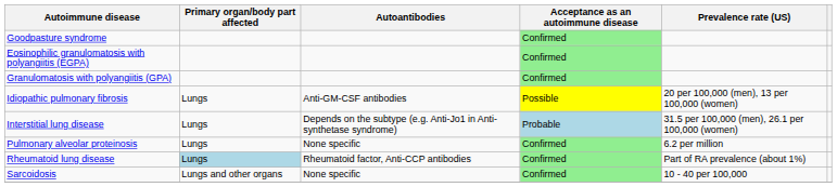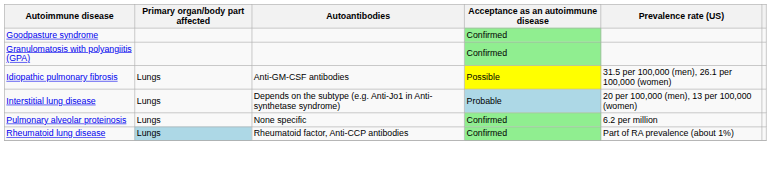- row: Eosinophilic granulomatosis with polyangiitis (EGPA) | Confirmed
Idiopathic pulmonary fibrosis | Prevalence rate (US): 20 per 100,000 (men), 13 per 100,000 (women) -> 31.5 per 100,000 (men), 26.1 per 100,000 (women)
Interstitial lung disease | Prevalence rate (US): 31.5 per 100,000 (men), 26.1 per 100,000 (women) -> 20 per 100,000 (men), 13 per 100,000 (women)
- row: Sarcoidosis | Lungs and other organs | None specific | Confirmed | 10 - 40 per 100,000
